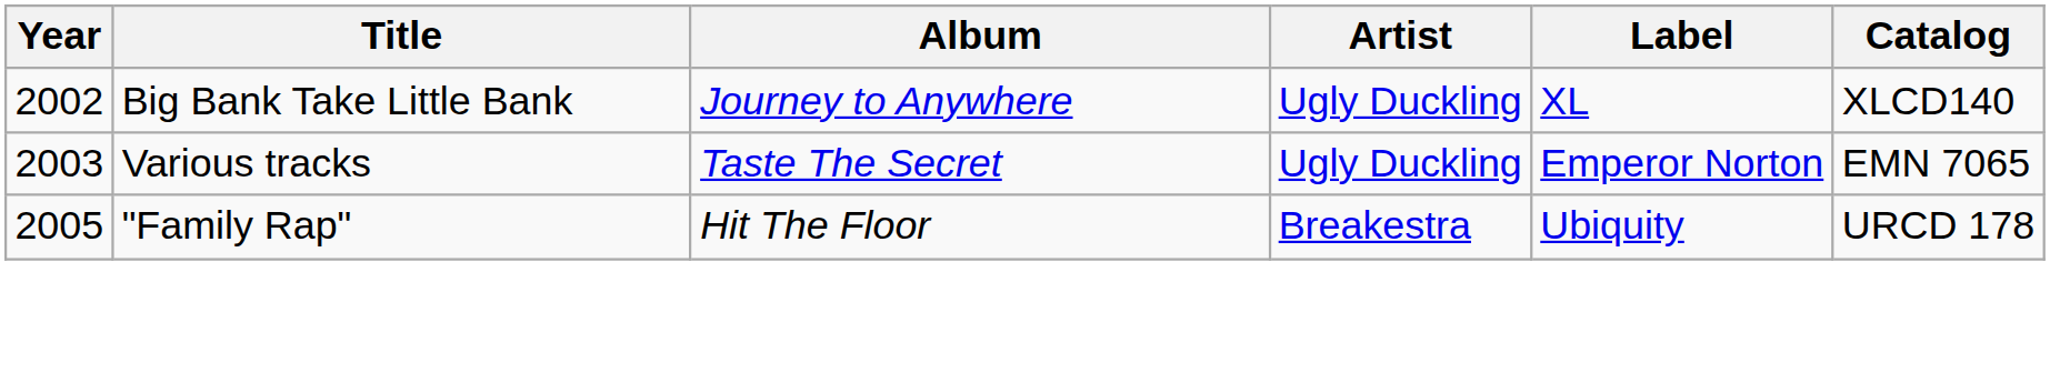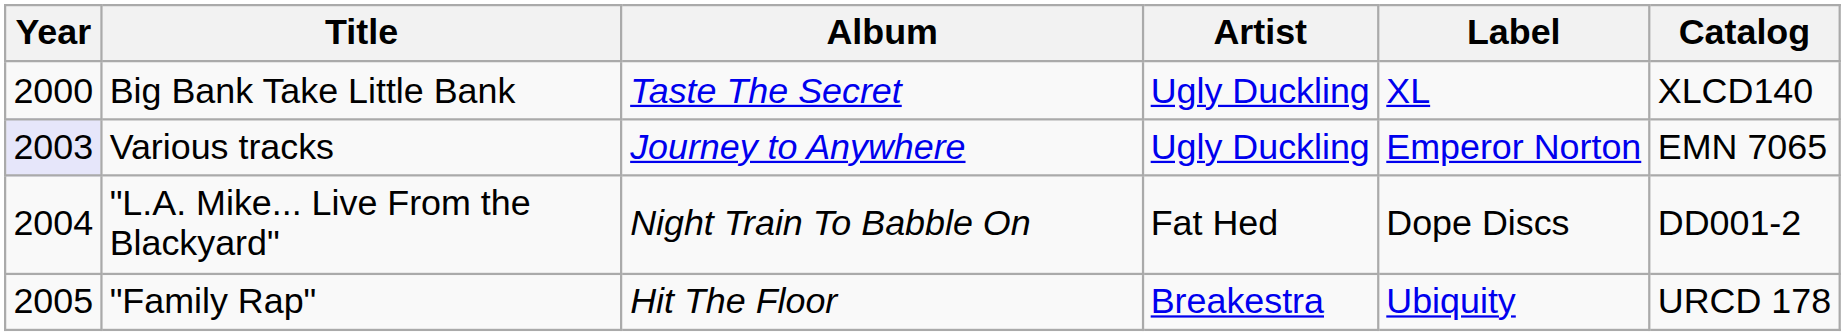Big Bank Take Little Bank | Year: 2002 -> 2000
Big Bank Take Little Bank | Album: Journey to Anywhere -> Taste The Secret
Various tracks | Year: no background -> lavender background
Various tracks | Album: Taste The Secret -> Journey to Anywhere
+ row: 2004 | "L.A. Mike... Live From the Blackyard" | Night Train To Babble On | Fat Hed | Dope Discs | DD001-2
